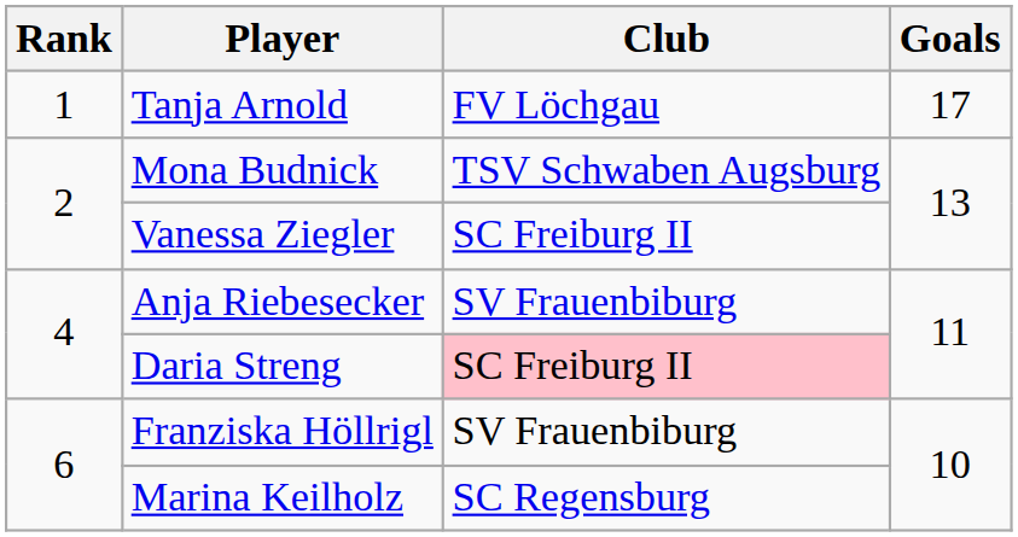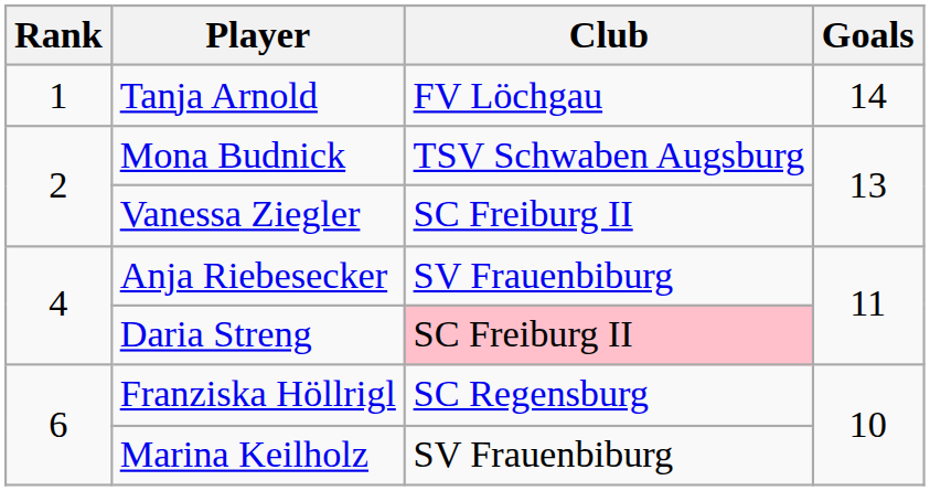Tanja Arnold | Goals: 17 -> 14
Franziska Höllrigl | Club: SV Frauenbiburg -> SC Regensburg
Marina Keilholz | Club: SC Regensburg -> SV Frauenbiburg
